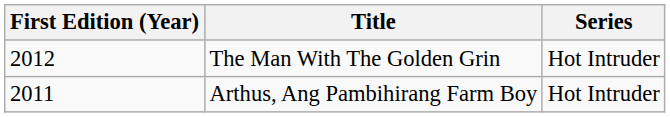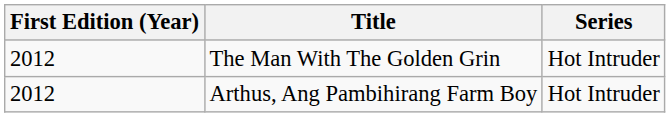Arthus, Ang Pambihirang Farm Boy | First Edition (Year): 2011 -> 2012
